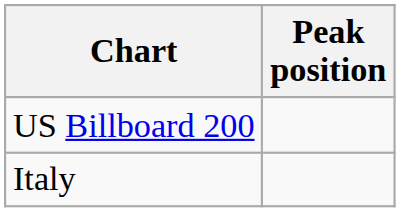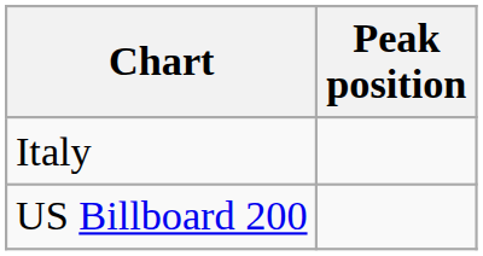rows swapped: Italy <-> US Billboard 200
